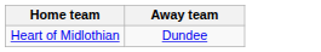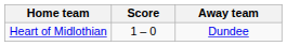+ column: Score | 1 – 0
